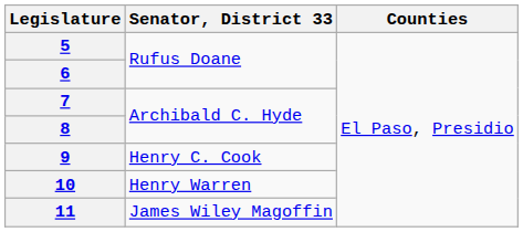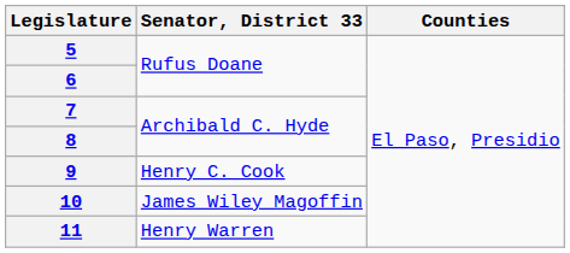10 | Senator, District 33: Henry Warren -> James Wiley Magoffin
11 | Senator, District 33: James Wiley Magoffin -> Henry Warren
